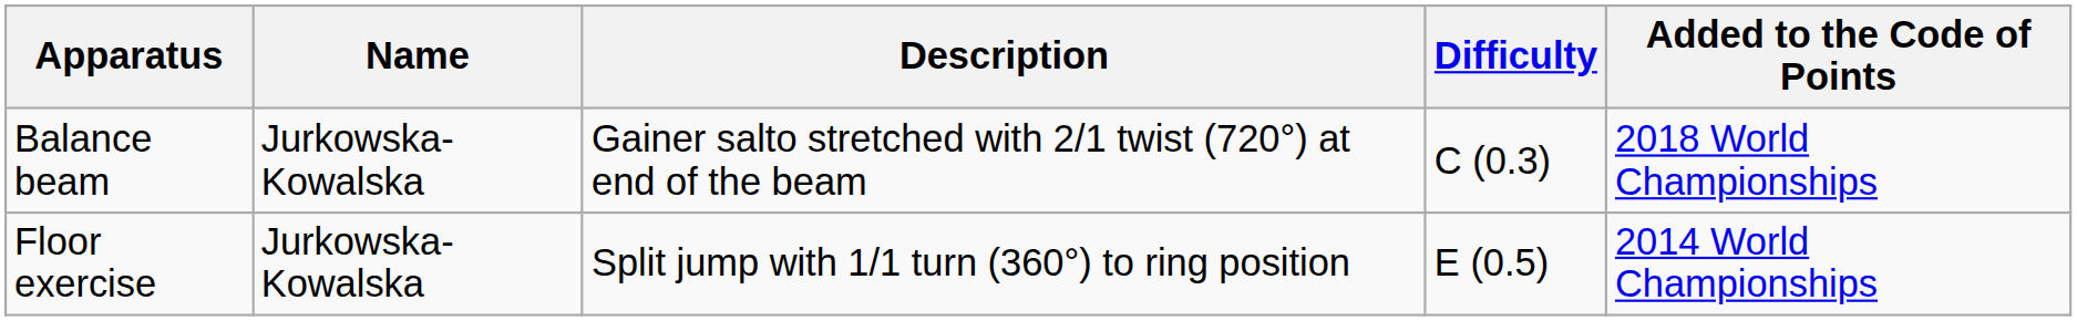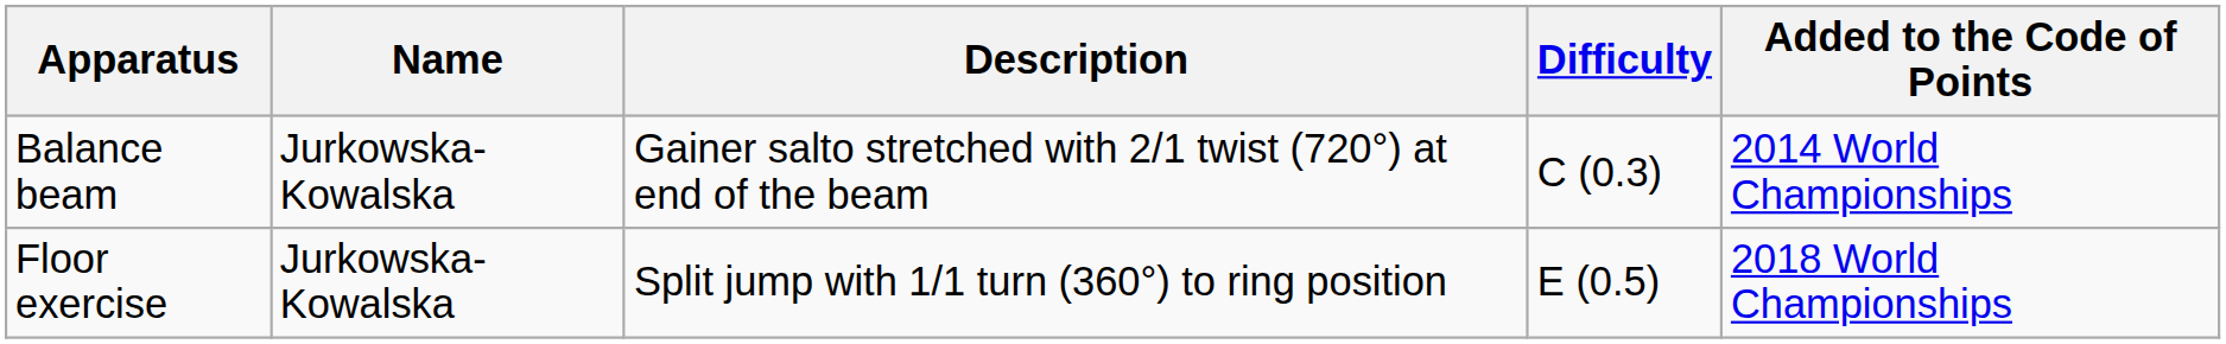Balance beam | Added to the Code of Points: 2018 World Championships -> 2014 World Championships
Floor exercise | Added to the Code of Points: 2014 World Championships -> 2018 World Championships
